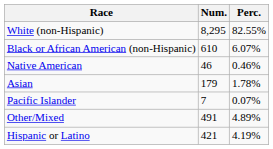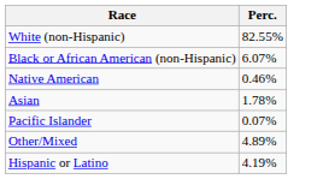- column: Num. | 8,295 | 610 | 46 | 179 | 7 | 491 | 421
